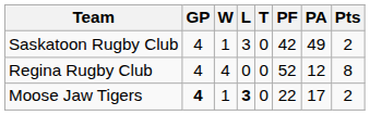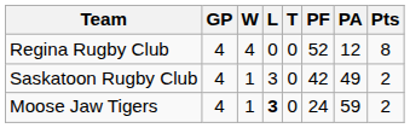rows swapped: Regina Rugby Club <-> Saskatoon Rugby Club
Moose Jaw Tigers | GP: bold -> normal
Moose Jaw Tigers | PF: 22 -> 24
Moose Jaw Tigers | PA: 17 -> 59
